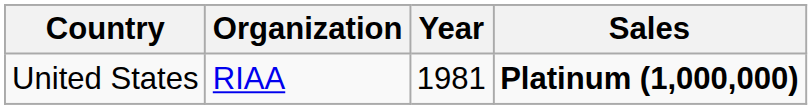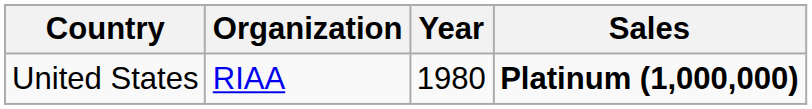United States | Year: 1981 -> 1980
